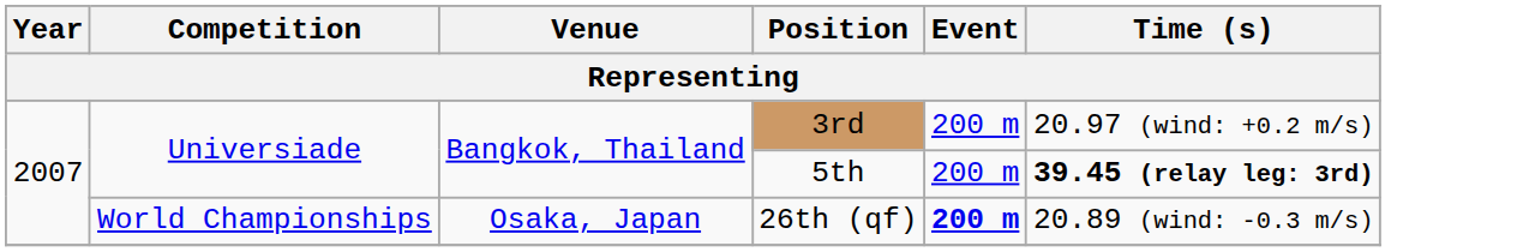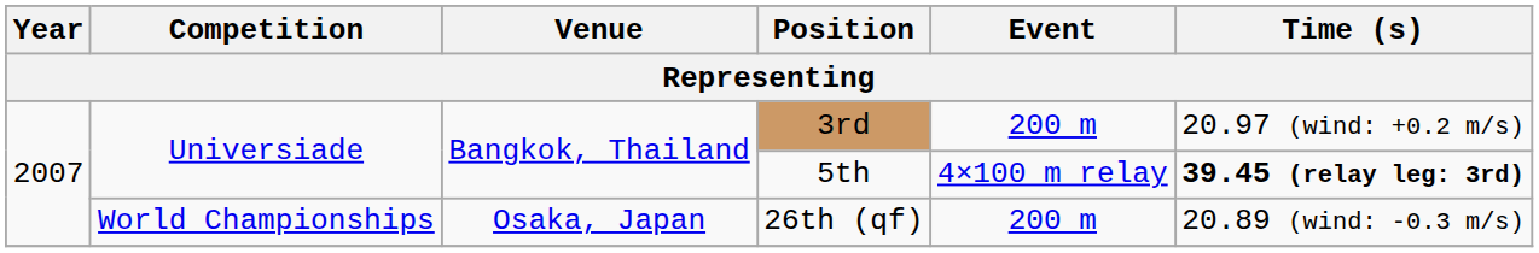5th | Event: 200 m -> 4×100 m relay
26th (qf) | Event: bold -> normal
